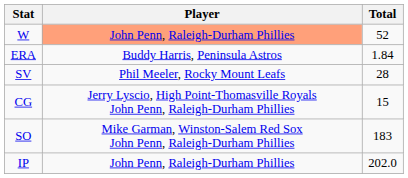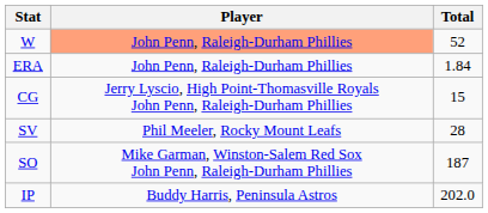ERA | Player: Buddy Harris, Peninsula Astros -> John Penn, Raleigh-Durham Phillies
rows swapped: CG <-> SV
SO | Total: 183 -> 187
IP | Player: John Penn, Raleigh-Durham Phillies -> Buddy Harris, Peninsula Astros
